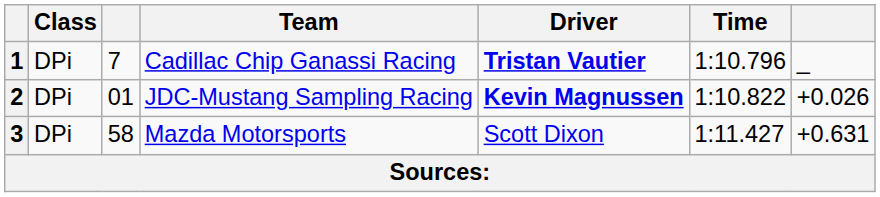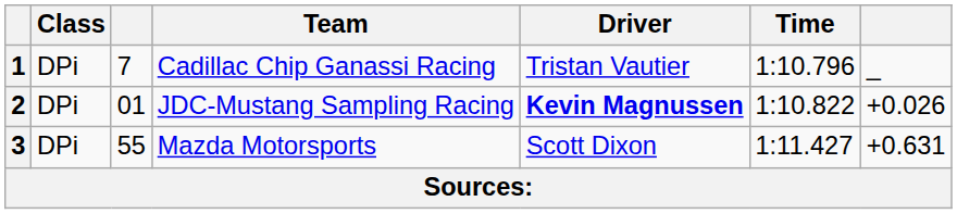1 | Driver: bold -> normal
3 | column 3: 58 -> 55
